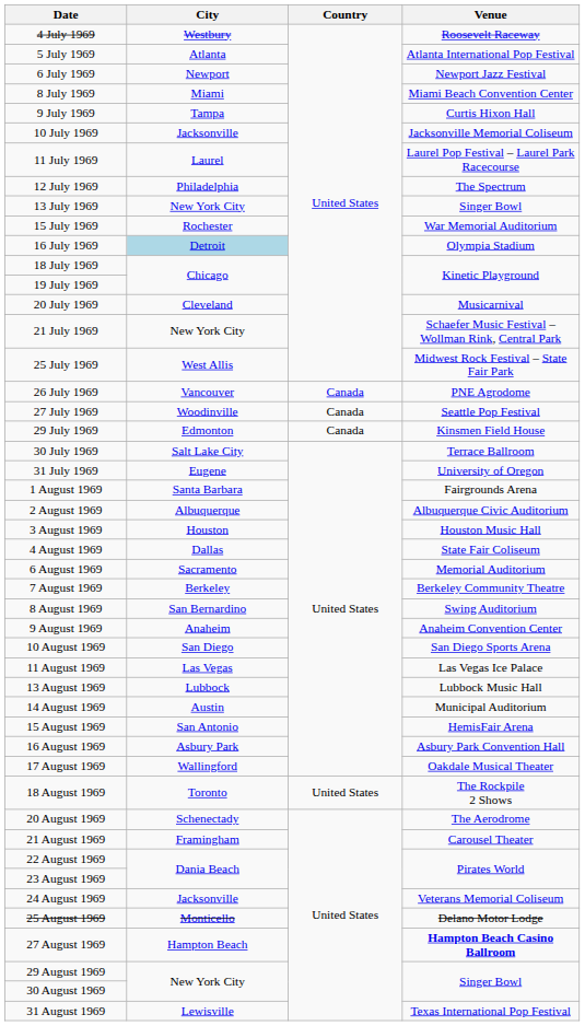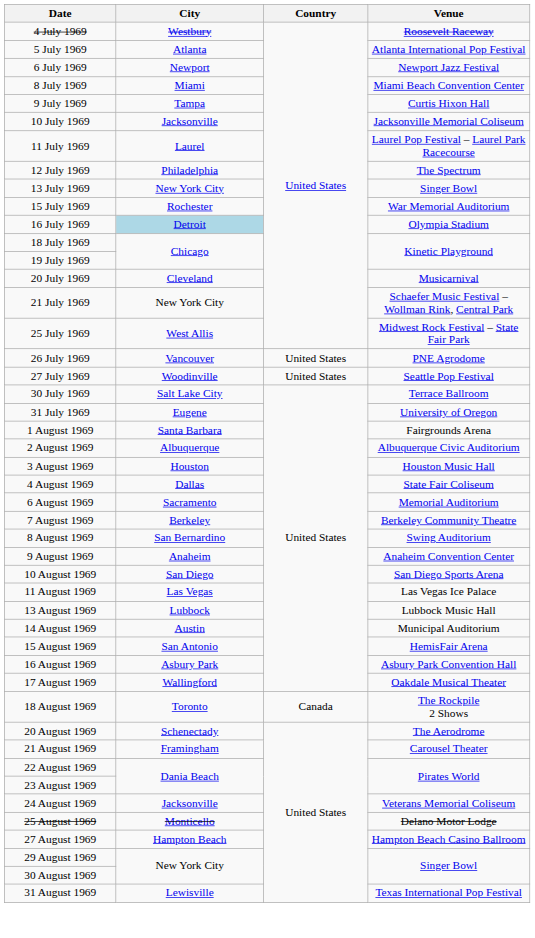26 July 1969 | Country: Canada -> United States
27 July 1969 | Country: Canada -> United States
- row: 29 July 1969 | Edmonton | Canada | Kinsmen Field House
18 August 1969 | Country: United States -> Canada
27 August 1969 | Venue: bold -> normal
